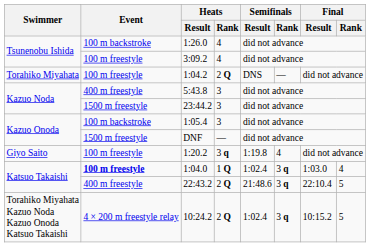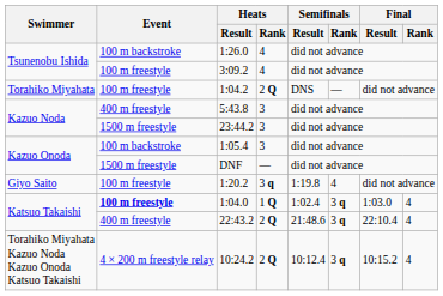22:43.2 | Final / Rank: 5 -> 4
10:24.2 | Semifinals / Result: 1:02.4 -> 10:12.4
10:24.2 | Final / Rank: 5 -> 4
